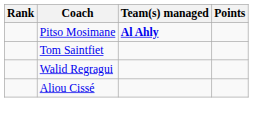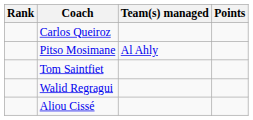+ row: Carlos Queiroz
Pitso Mosimane | Team(s) managed: bold -> normal
